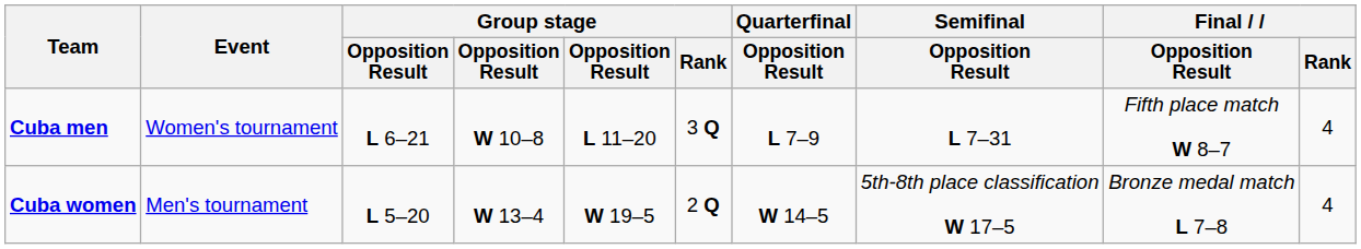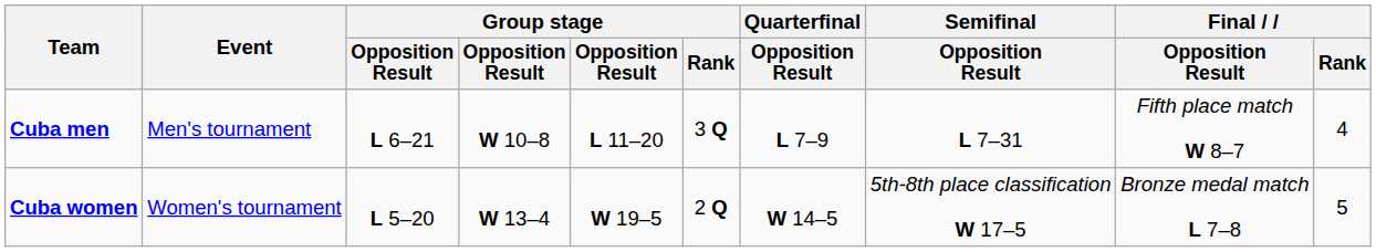Cuba men | Event: Women's tournament -> Men's tournament
Cuba women | Event: Men's tournament -> Women's tournament
Cuba women | Final / Rank: 4 -> 5
